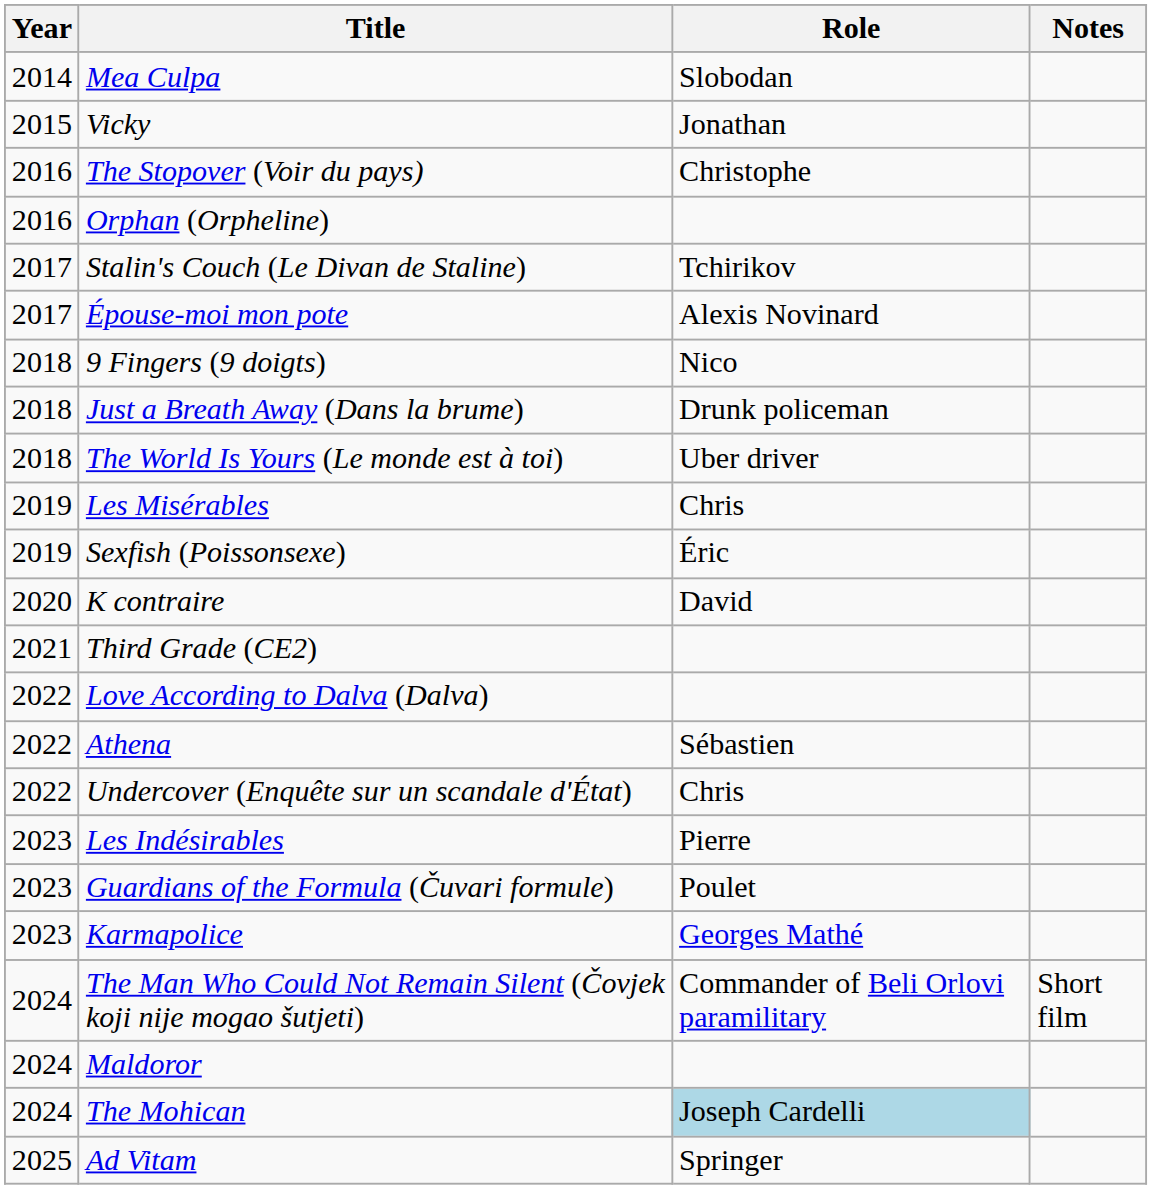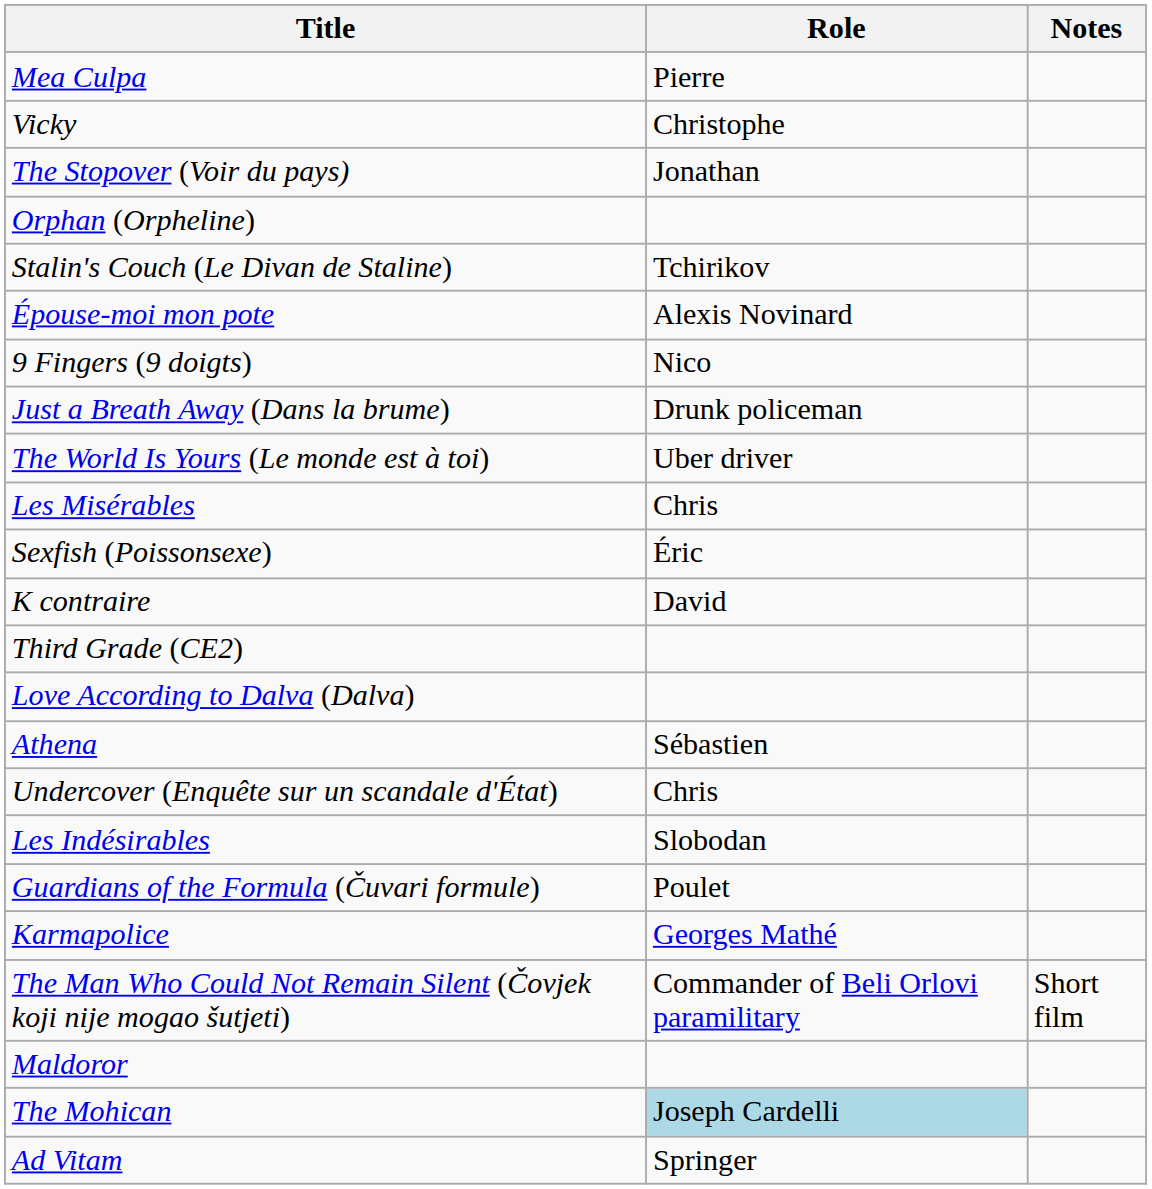- column: Year | 2014 | 2015 | 2016 | 2016 | 2017 | 2017 | 2018 | 2018 | 2018 | 2019 | 2019 | 2020 | 2021 | 2022 | 2022 | 2022 | 2023 | 2023 | 2023 | 2024 | 2024 | 2024 | 2025
Mea Culpa | Role: Slobodan -> Pierre
Vicky | Role: Jonathan -> Christophe
The Stopover (Voir du pays) | Role: Christophe -> Jonathan
Les Indésirables | Role: Pierre -> Slobodan
